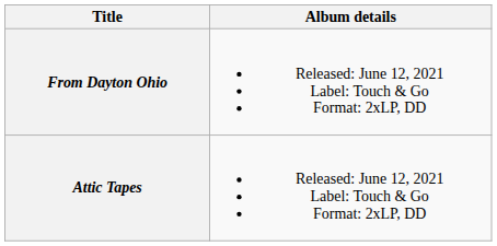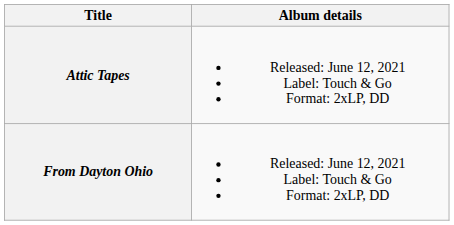rows swapped: Attic Tapes <-> From Dayton Ohio
